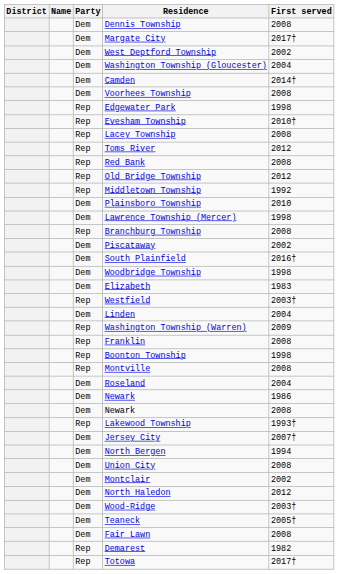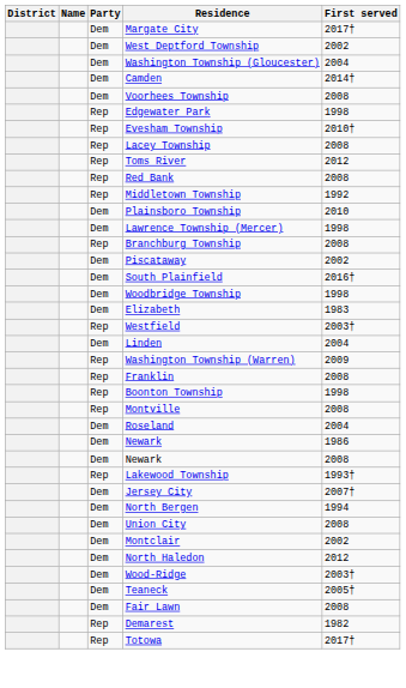- row: Dem | Dennis Township | 2008
- row: Rep | Old Bridge Township | 2012
